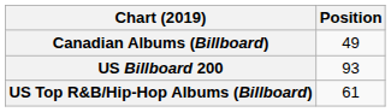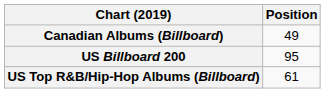US Billboard 200 | Position: 93 -> 95
